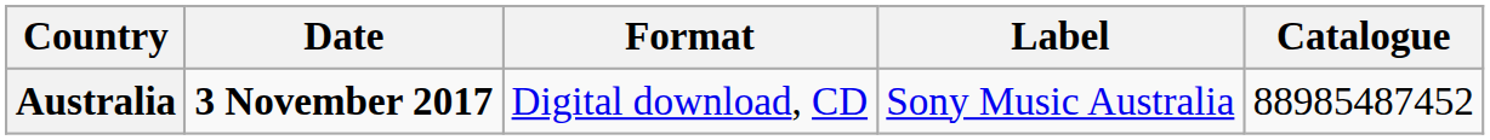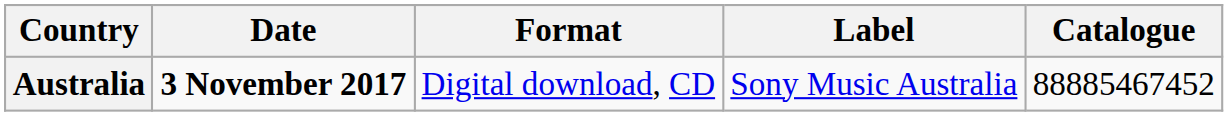Australia | Catalogue: 88985487452 -> 88885467452
